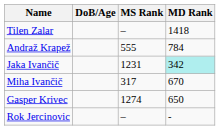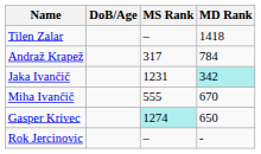Andraž Krapež | MS Rank: 555 -> 317
Miha Ivančič | MS Rank: 317 -> 555
Gasper Krivec | MS Rank: no background -> paleturquoise background
